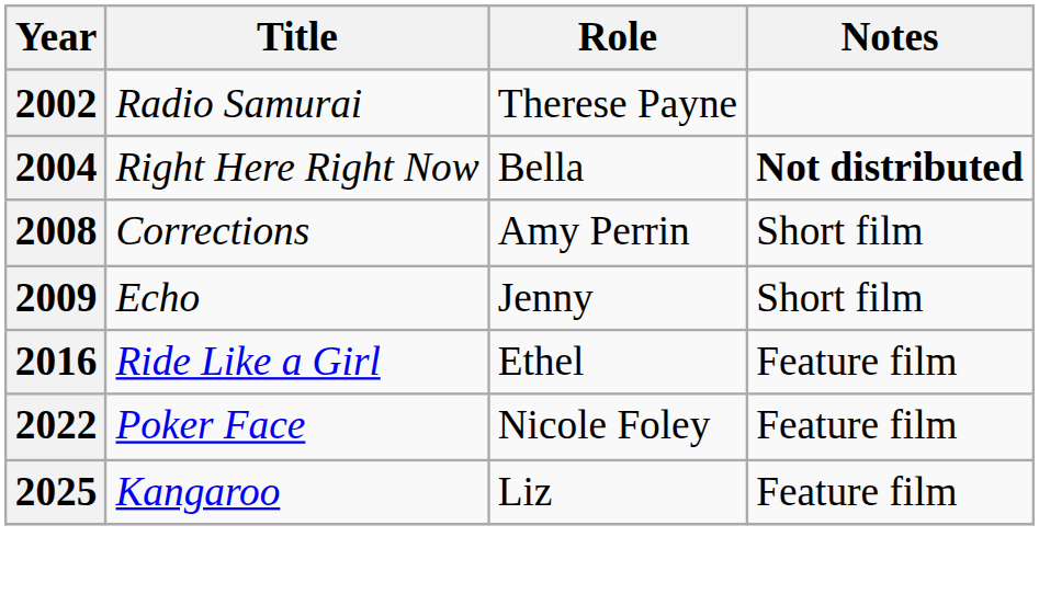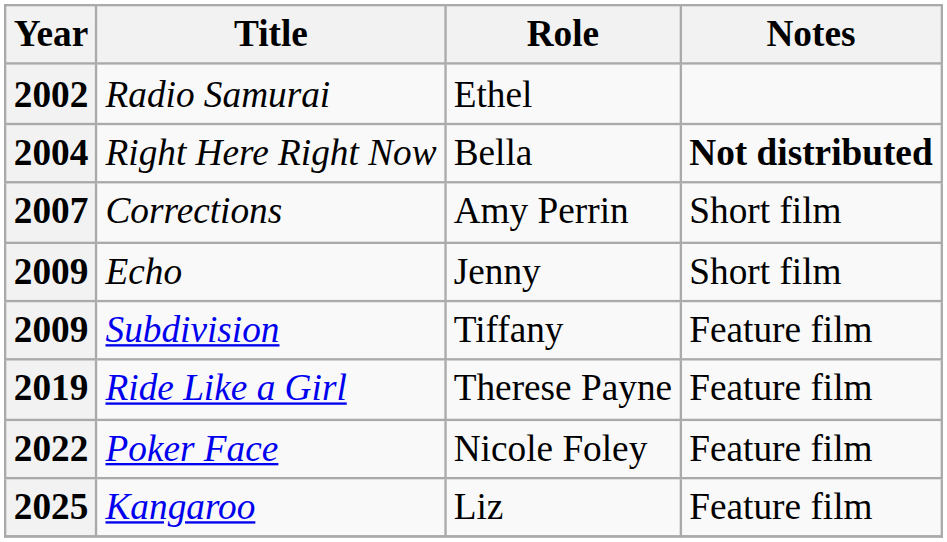Radio Samurai | Role: Therese Payne -> Ethel
Corrections | Year: 2008 -> 2007
+ row: 2009 | Subdivision | Tiffany | Feature film
Ride Like a Girl | Year: 2016 -> 2019
Ride Like a Girl | Role: Ethel -> Therese Payne
